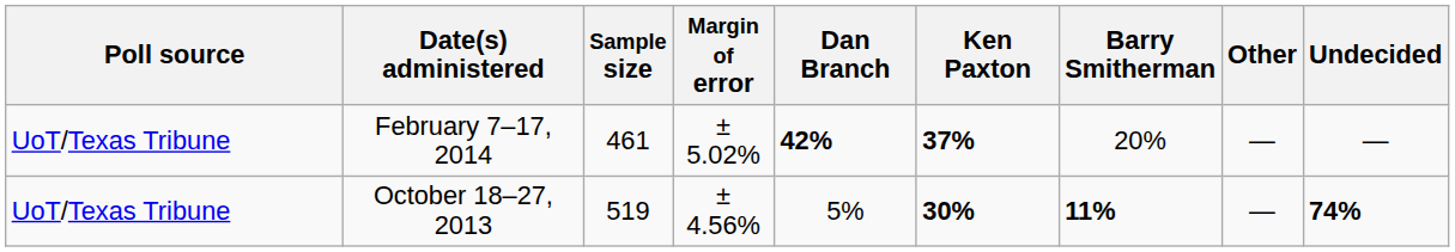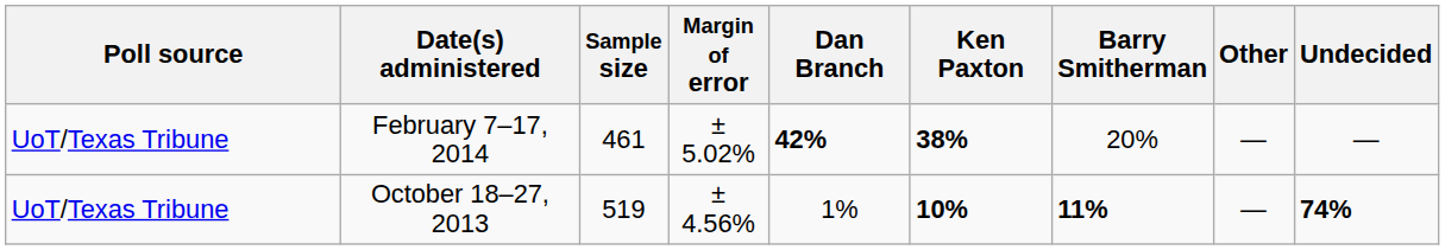February 7–17, 2014 | Ken Paxton: 37% -> 38%
October 18–27, 2013 | Dan Branch: 5% -> 1%
October 18–27, 2013 | Ken Paxton: 30% -> 10%
